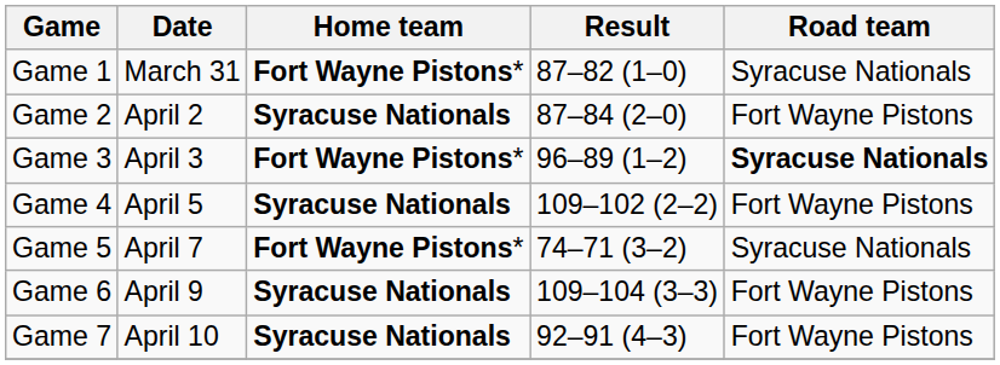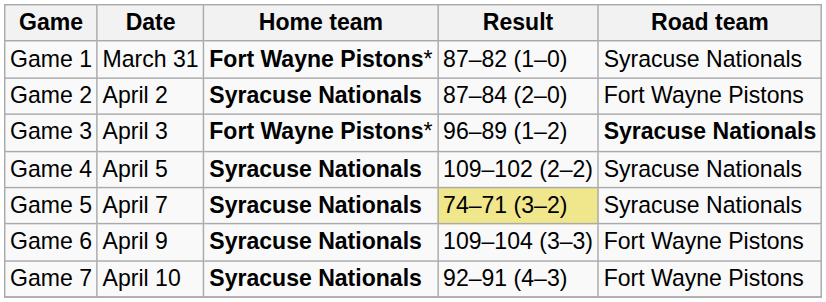Game 4 | Road team: Fort Wayne Pistons -> Syracuse Nationals
Game 5 | Home team: Fort Wayne Pistons* -> Syracuse Nationals
Game 5 | Result: no background -> khaki background
